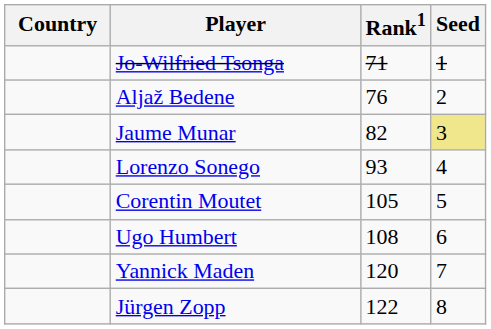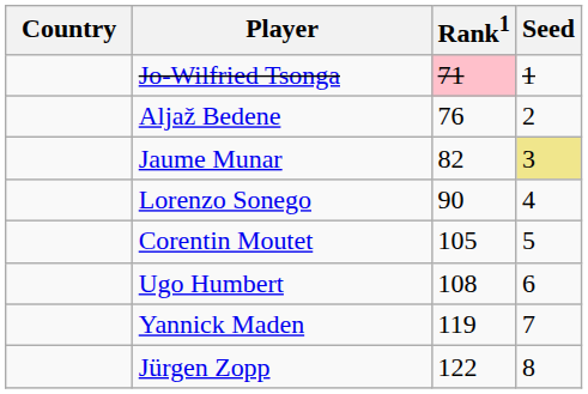Jo-Wilfried Tsonga | Rank1: no background -> pink background
Lorenzo Sonego | Rank1: 93 -> 90
Yannick Maden | Rank1: 120 -> 119
